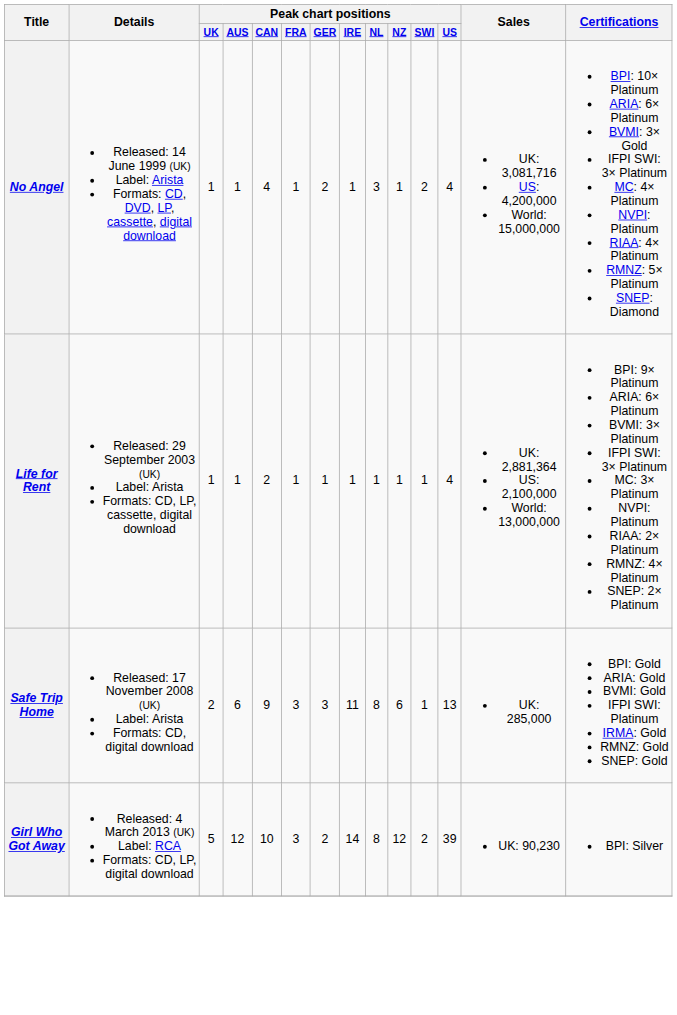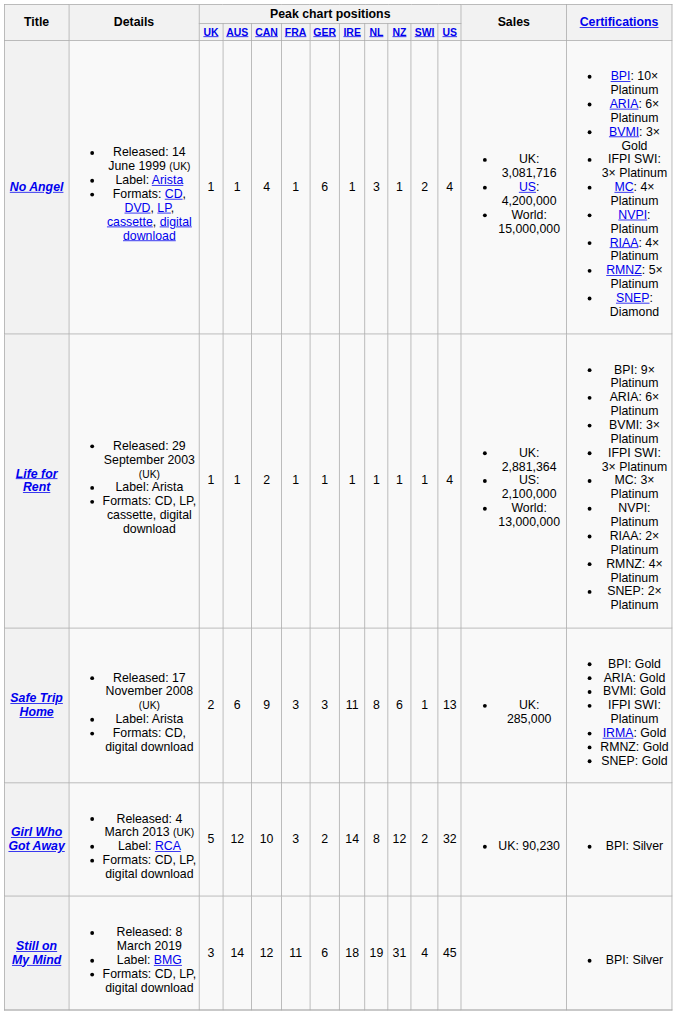No Angel | Peak chart positions / GER: 2 -> 6
Girl Who Got Away | Peak chart positions / US: 39 -> 32
+ row: Still on My Mind | Released: 8 March 2019 Label: BMG Formats: CD, LP, digital download | 3 | 14 | 12 | 11 | 6 | 18 | 19 | 31 | 4 | 45 | BPI: Silver
